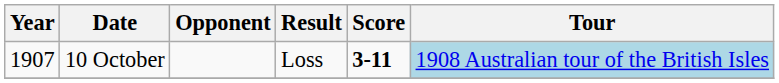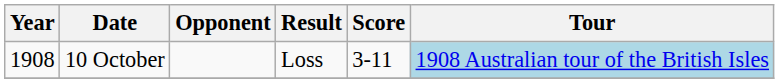10 October | Year: 1907 -> 1908
10 October | Score: bold -> normal
